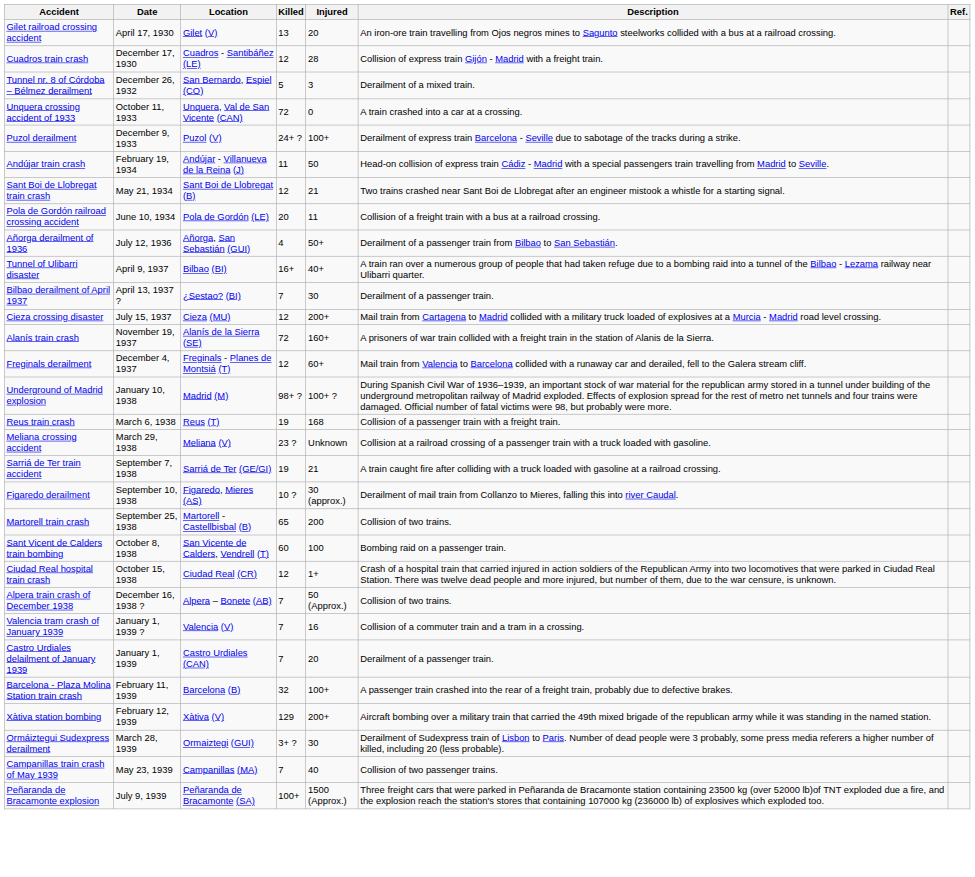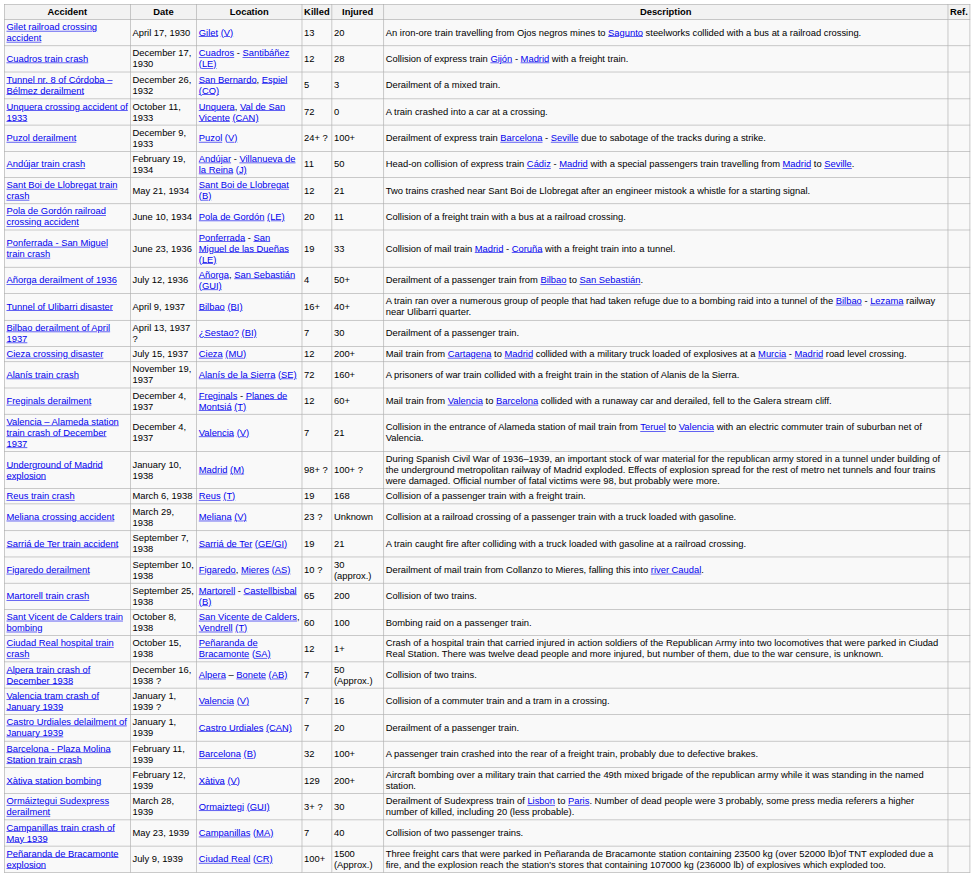+ row: Ponferrada - San Miguel train crash | June 23, 1936 | Ponferrada - San Miguel de las Dueñas (LE) | 19 | 33 | Collision of mail train Madrid - Coruña with a freight train into a tunnel.
+ row: Valencia – Alameda station train crash of December 1937 | December 4, 1937 | Valencia (V) | 7 | 21 | Collision in the entrance of Alameda station of mail train from Teruel to Valencia with an electric commuter train of suburban net of Valencia.
Ciudad Real hospital train crash | Location: Ciudad Real (CR) -> Peñaranda de Bracamonte (SA)
Peñaranda de Bracamonte explosion | Location: Peñaranda de Bracamonte (SA) -> Ciudad Real (CR)
